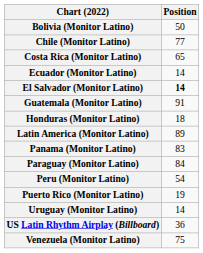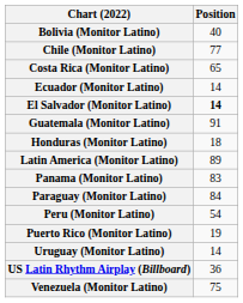Bolivia (Monitor Latino) | Position: 50 -> 40
